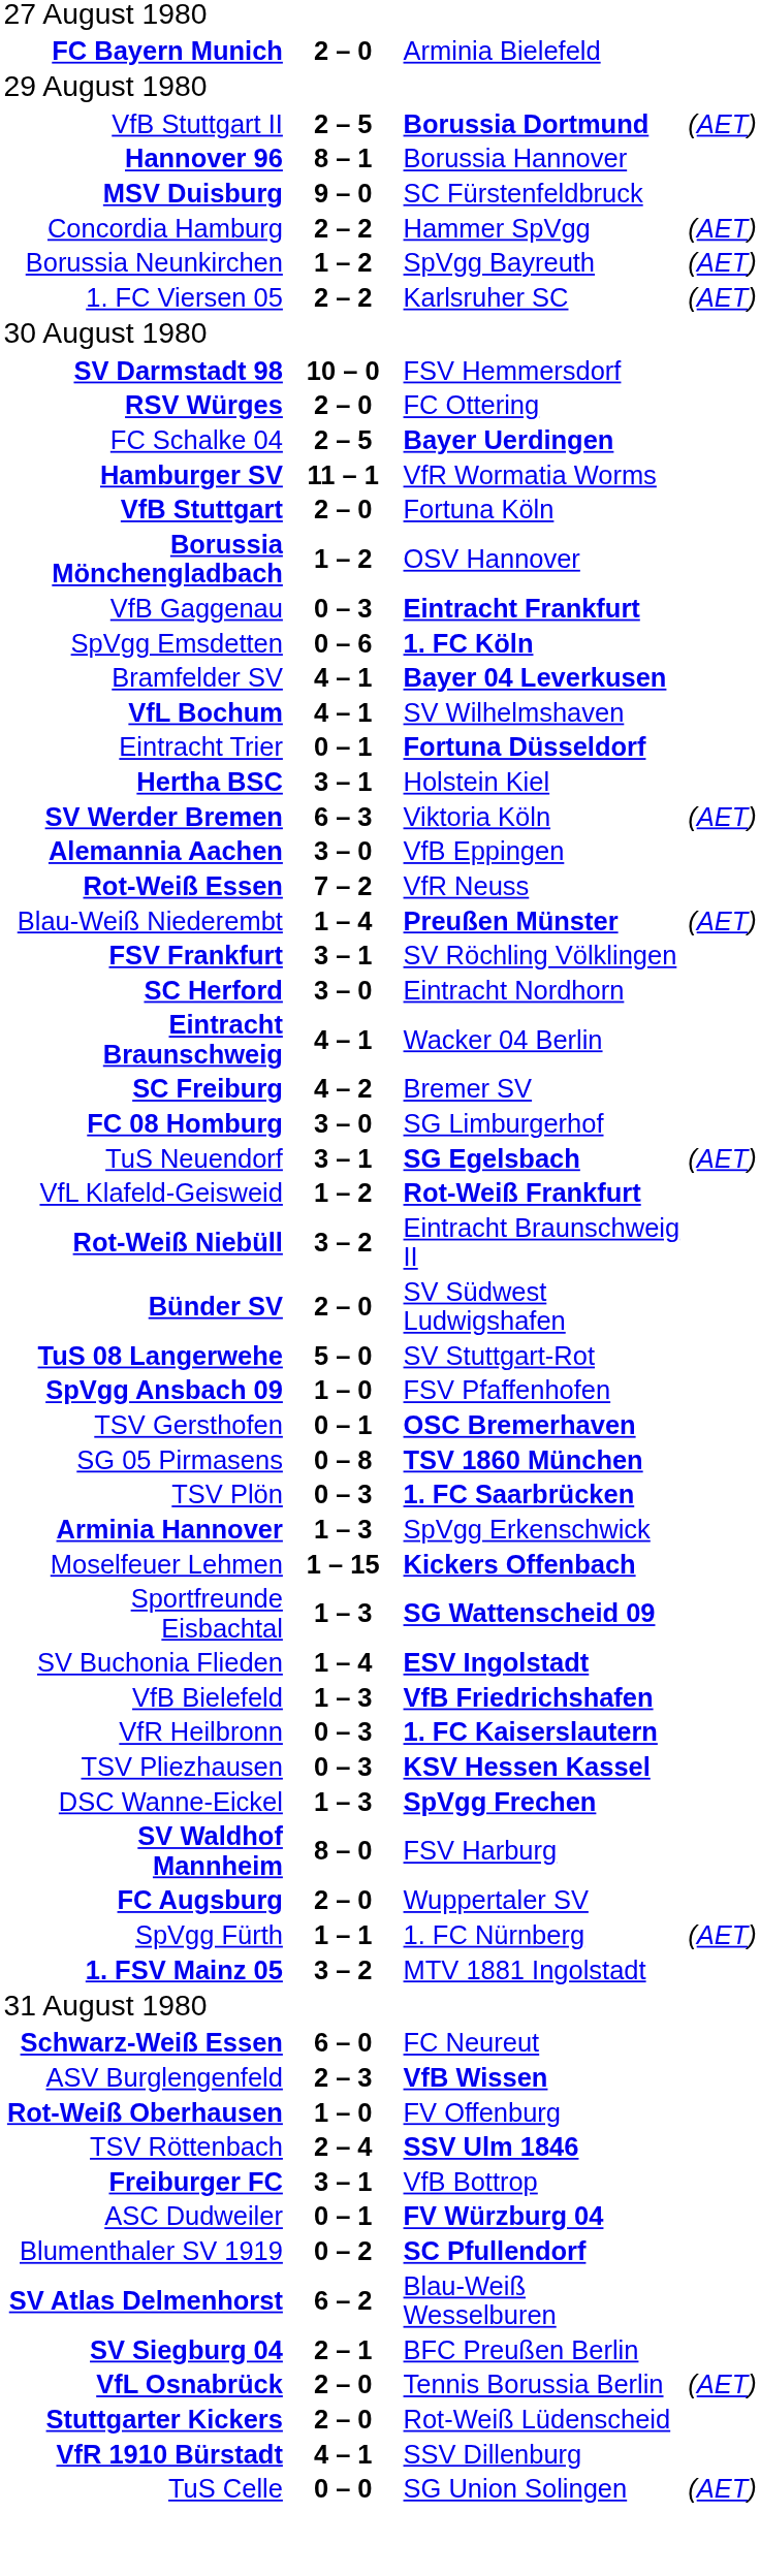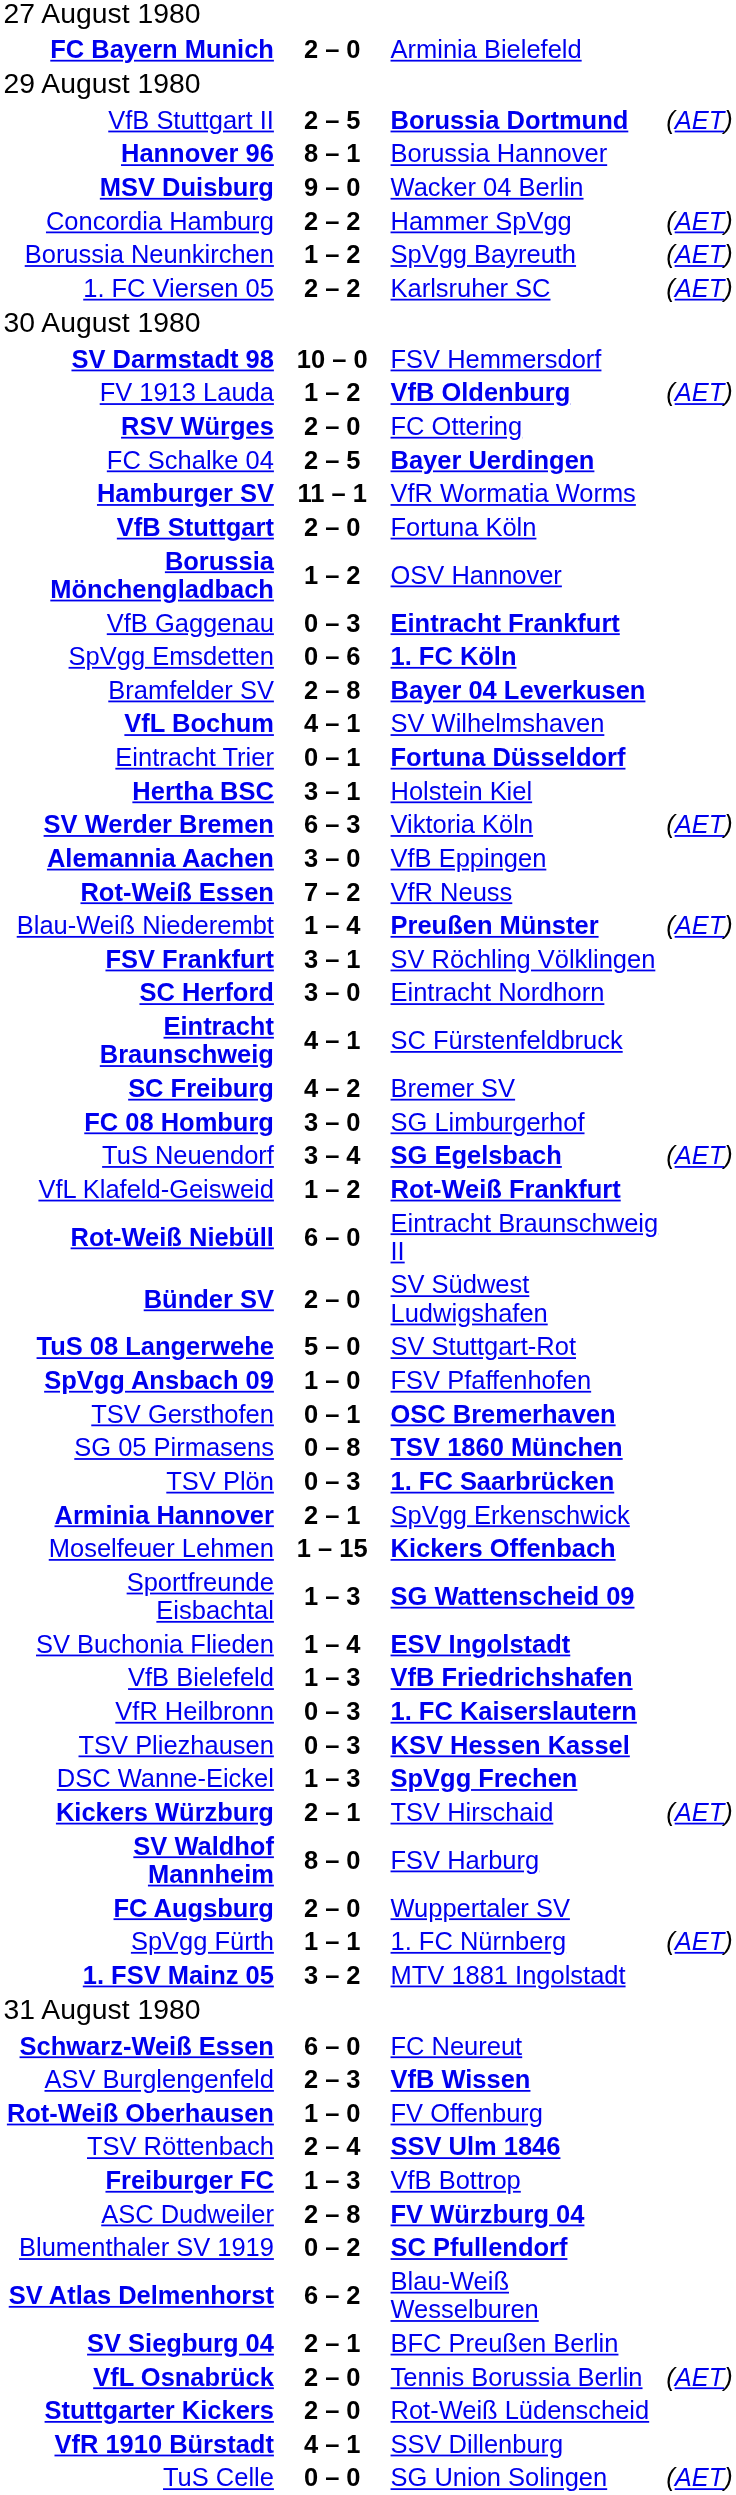MSV Duisburg | column 3: SC Fürstenfeldbruck -> Wacker 04 Berlin
+ row: FV 1913 Lauda | 1 – 2 | VfB Oldenburg | (AET)
Bramfelder SV | column 2: 4 – 1 -> 2 – 8
Eintracht Braunschweig | column 3: Wacker 04 Berlin -> SC Fürstenfeldbruck
TuS Neuendorf | column 2: 3 – 1 -> 3 – 4
Rot-Weiß Niebüll | column 2: 3 – 2 -> 6 – 0
Arminia Hannover | column 2: 1 – 3 -> 2 – 1
+ row: Kickers Würzburg | 2 – 1 | TSV Hirschaid | (AET)
Freiburger FC | column 2: 3 – 1 -> 1 – 3
ASC Dudweiler | column 2: 0 – 1 -> 2 – 8
